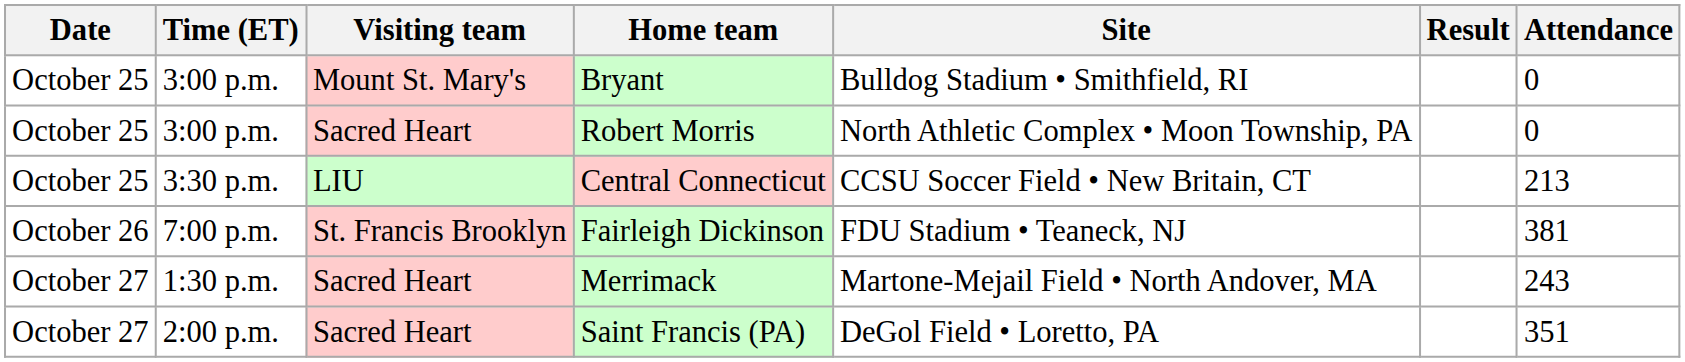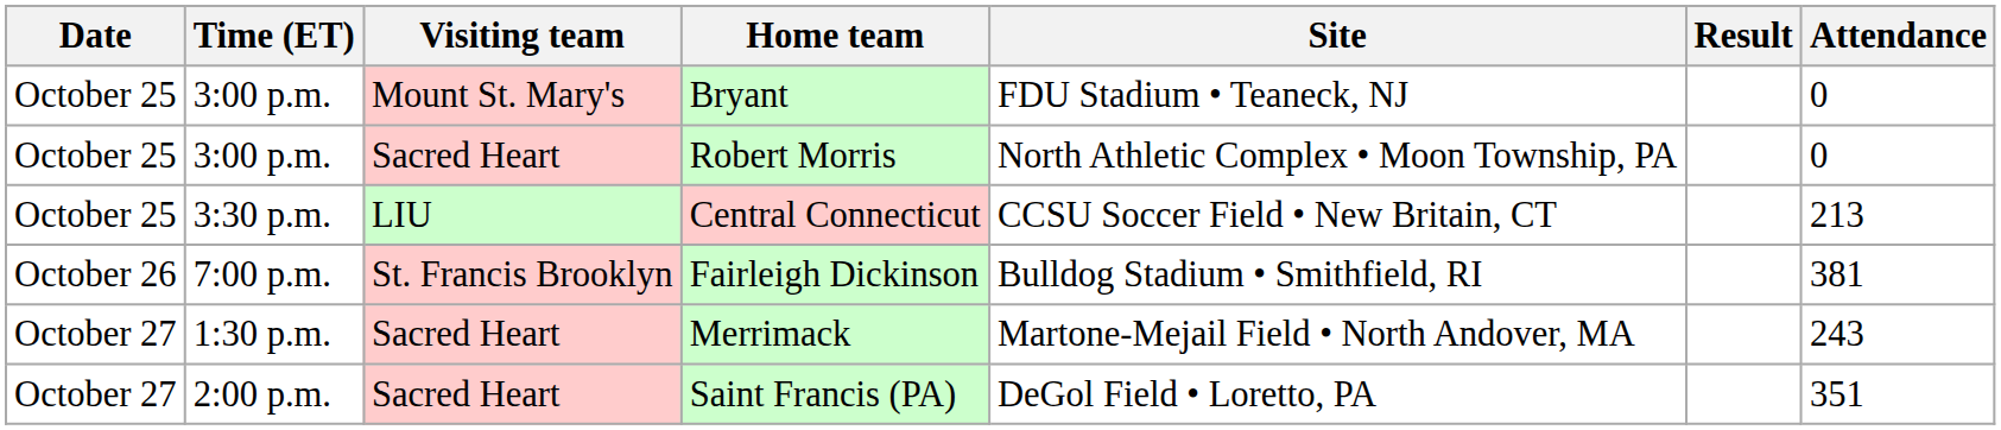Bryant | Site: Bulldog Stadium • Smithfield, RI -> FDU Stadium • Teaneck, NJ
Fairleigh Dickinson | Site: FDU Stadium • Teaneck, NJ -> Bulldog Stadium • Smithfield, RI
